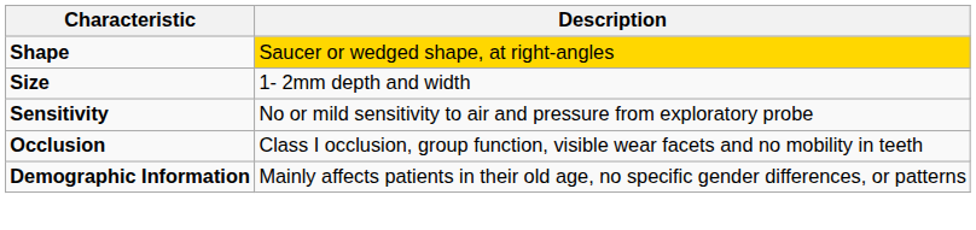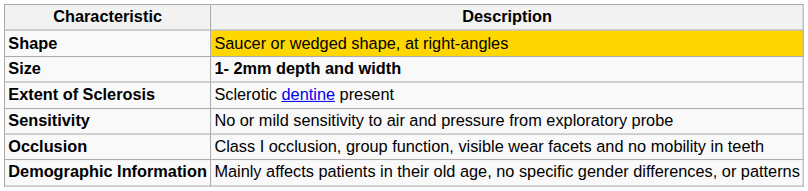Size | Description: normal -> bold
+ row: Extent of Sclerosis | Sclerotic dentine present
